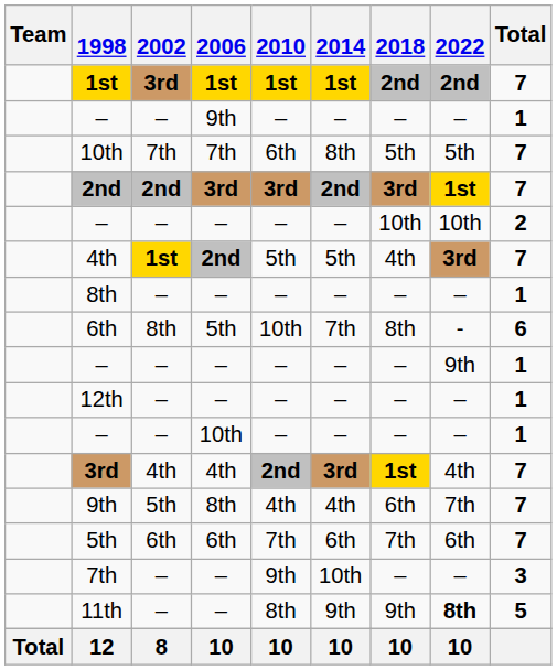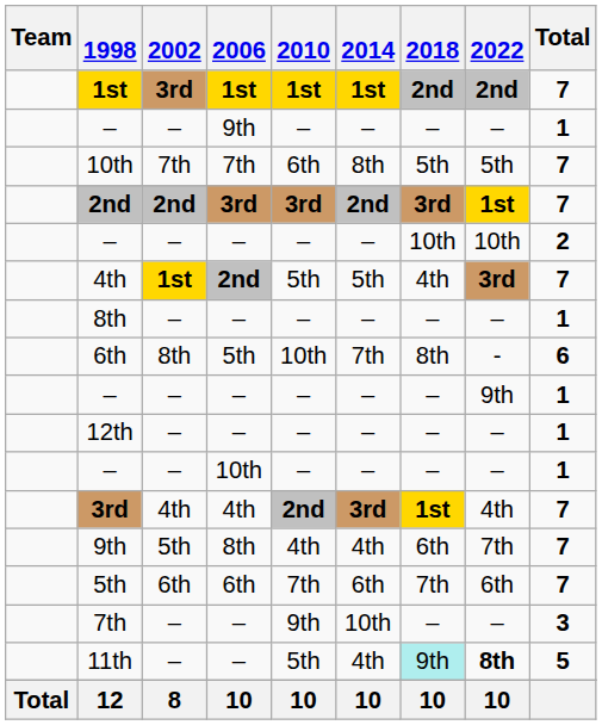11th | 2010: 8th -> 5th
11th | 2014: 9th -> 4th
11th | 2018: no background -> paleturquoise background
